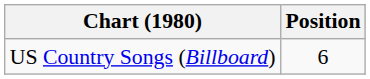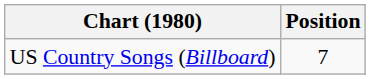US Country Songs (Billboard) | Position: 6 -> 7
